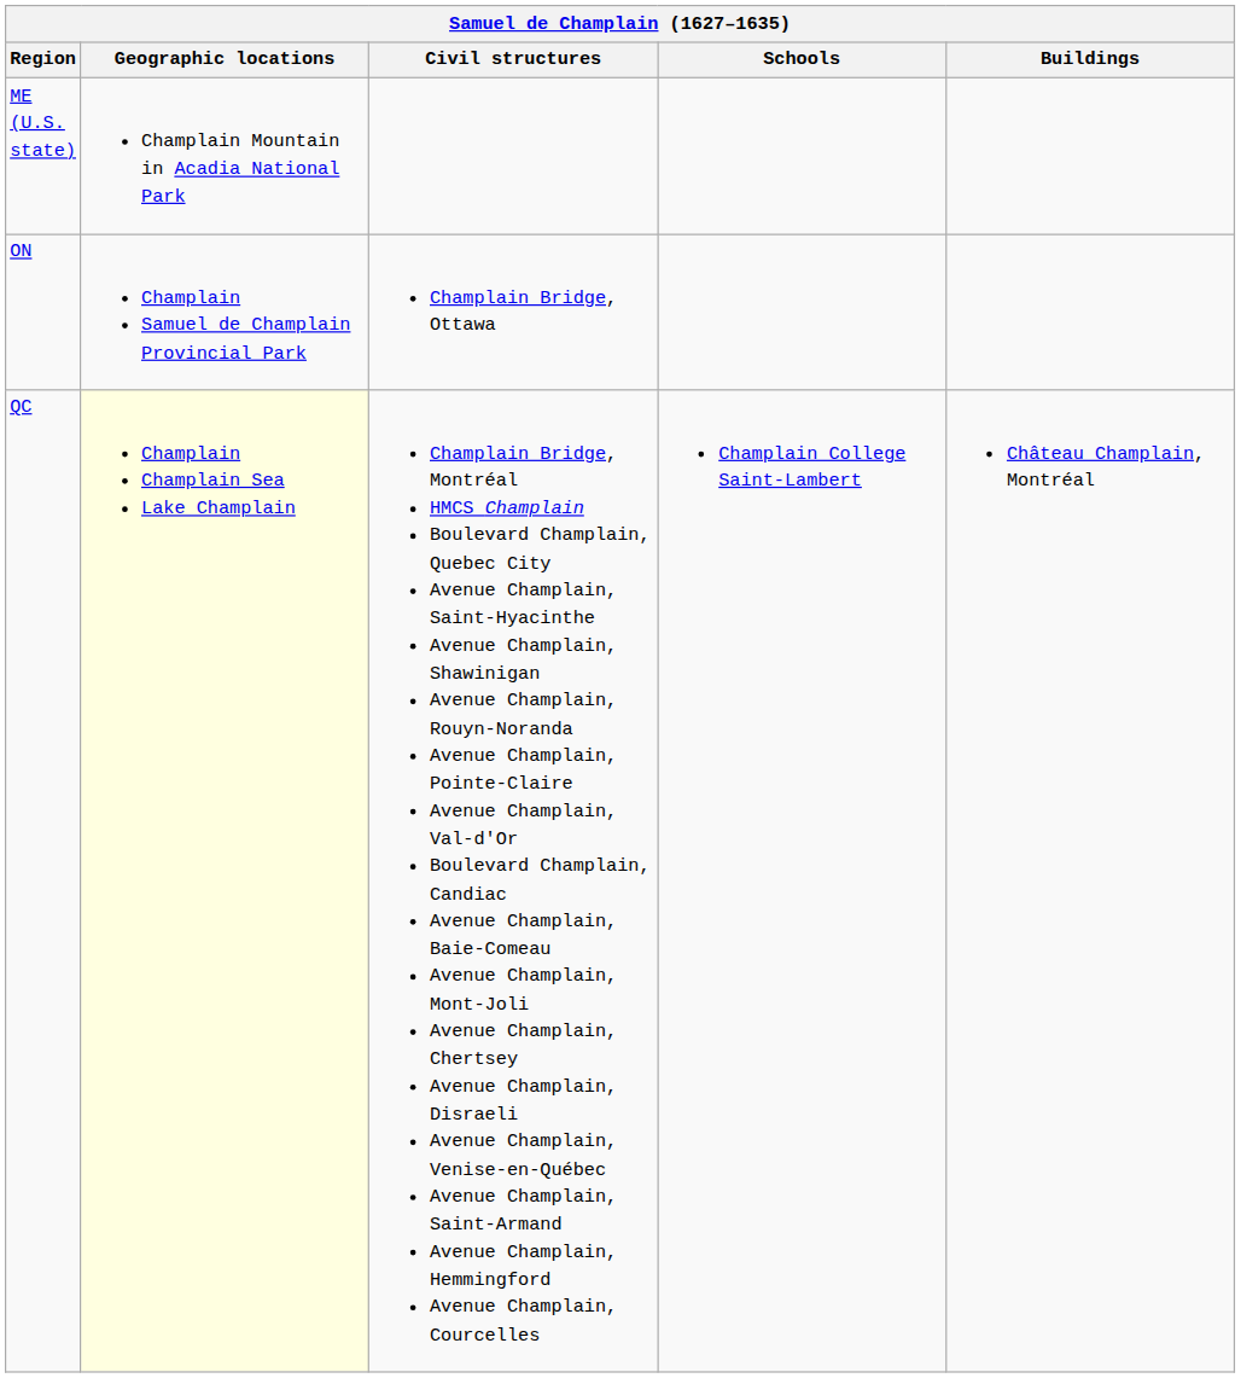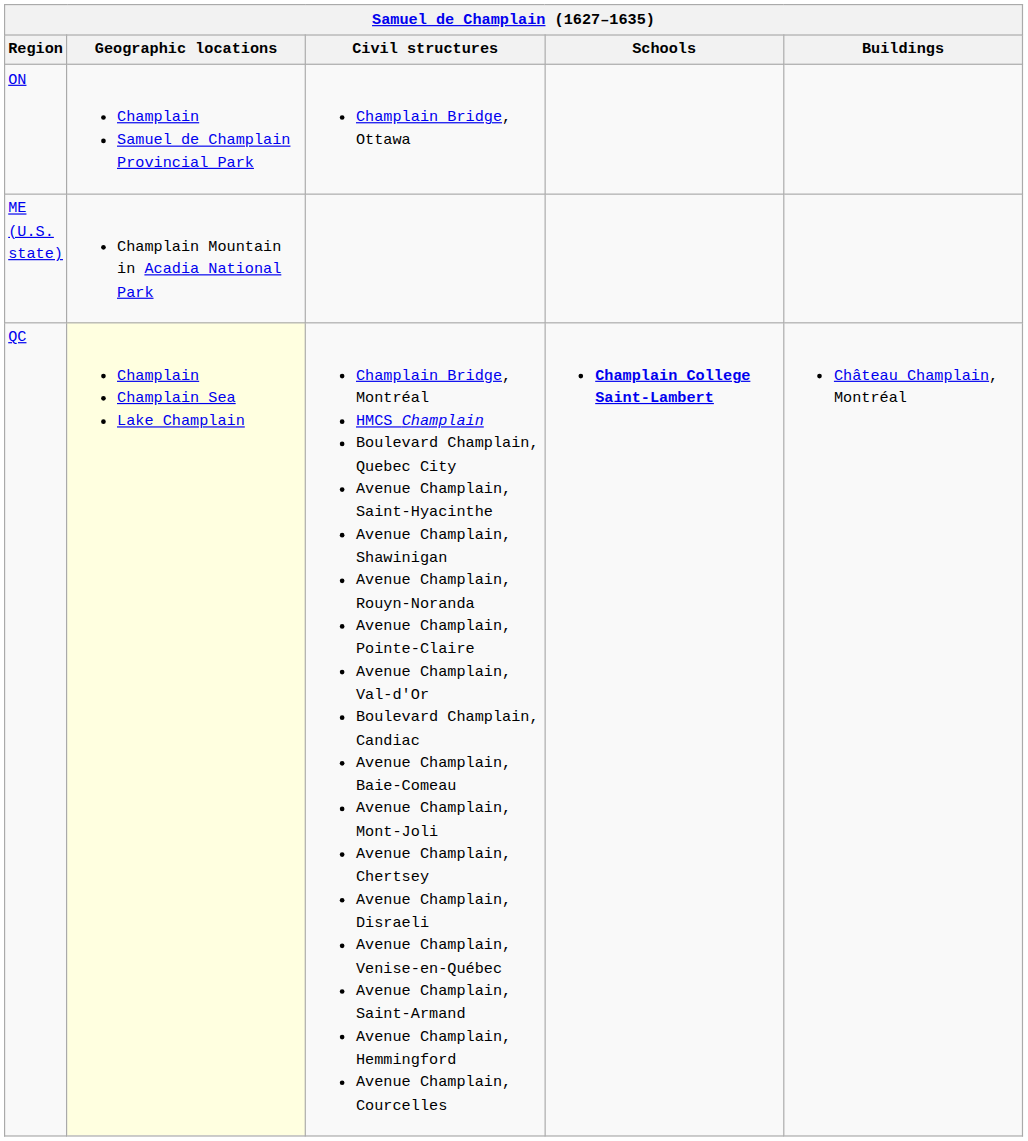rows swapped: ME (U.S. state) <-> ON
QC | Schools: normal -> bold
